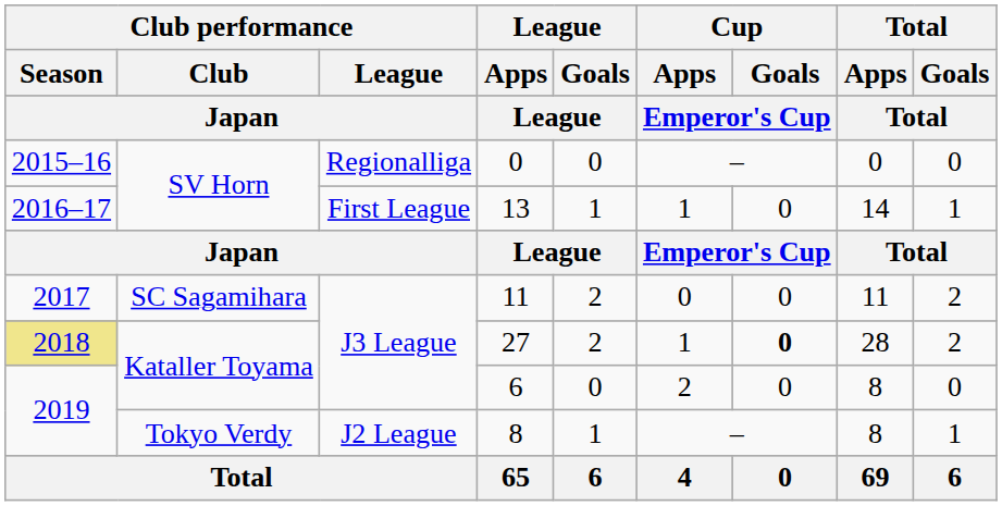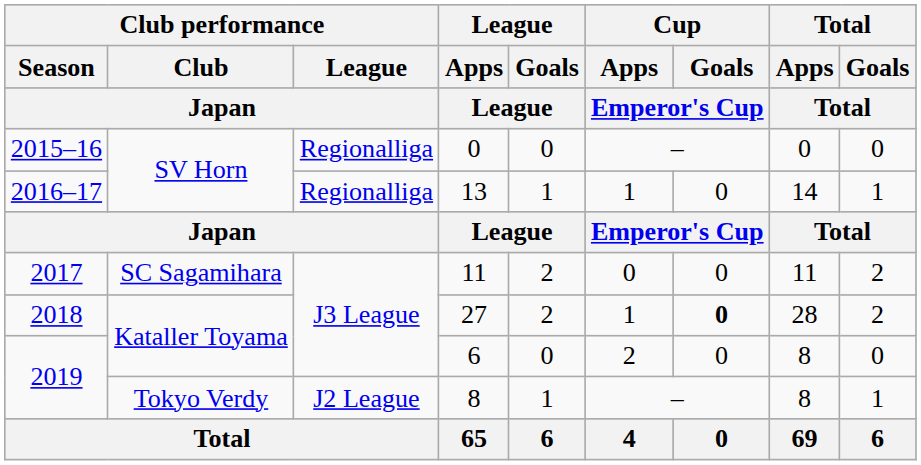13 | Club performance / League / Japan: First League -> Regionalliga
27 | Club performance / Season / Japan: khaki background -> no background
